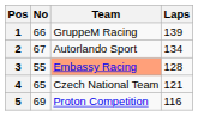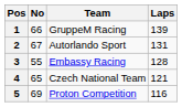2 | Laps: 134 -> 131
3 | Team: lightsalmon background -> no background
